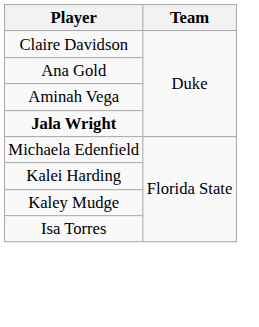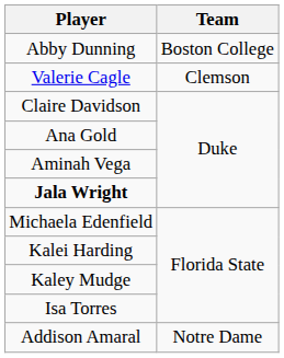+ row: Abby Dunning | Boston College
+ row: Valerie Cagle | Clemson
+ row: Addison Amaral | Notre Dame
